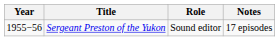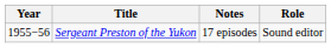columns swapped: Role <-> Notes
